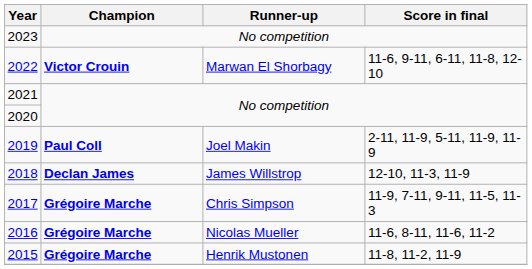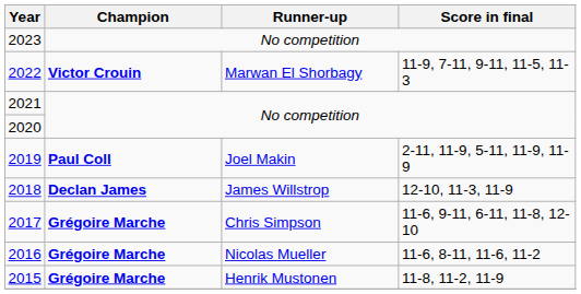2022 | Score in final: 11-6, 9-11, 6-11, 11-8, 12-10 -> 11-9, 7-11, 9-11, 11-5, 11-3
2017 | Score in final: 11-9, 7-11, 9-11, 11-5, 11-3 -> 11-6, 9-11, 6-11, 11-8, 12-10
